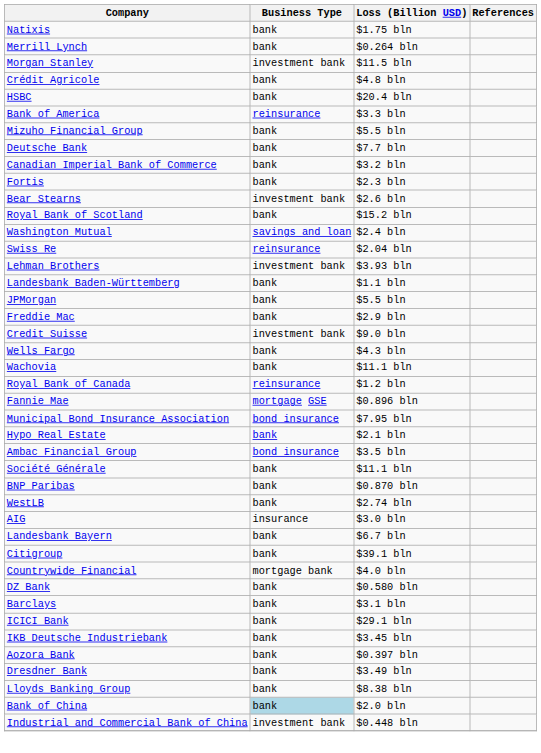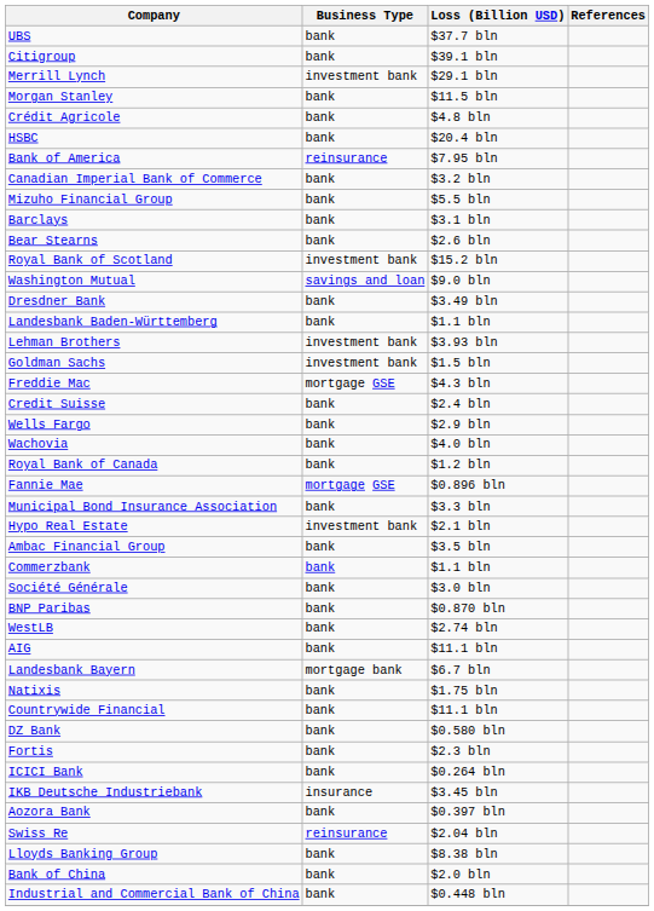+ row: UBS | bank | $37.7 bln
rows swapped: Citigroup <-> Natixis
Merrill Lynch | Business Type: bank -> investment bank
Merrill Lynch | Loss (Billion USD): $0.264 bln -> $29.1 bln
Morgan Stanley | Business Type: investment bank -> bank
Bank of America | Loss (Billion USD): $3.3 bln -> $7.95 bln
rows swapped: Canadian Imperial Bank of Commerce <-> Mizuho Financial Group
- row: Deutsche Bank | bank | $7.7 bln
rows swapped: Barclays <-> Fortis
Bear Stearns | Business Type: investment bank -> bank
Royal Bank of Scotland | Business Type: bank -> investment bank
Washington Mutual | Loss (Billion USD): $2.4 bln -> $9.0 bln
rows swapped: Swiss Re <-> Dresdner Bank
rows swapped: Lehman Brothers <-> Landesbank Baden-Württemberg
- row: JPMorgan | bank | $5.5 bln
+ row: Goldman Sachs | investment bank | $1.5 bln
Freddie Mac | Business Type: bank -> mortgage GSE
Freddie Mac | Loss (Billion USD): $2.9 bln -> $4.3 bln
Credit Suisse | Business Type: investment bank -> bank
Credit Suisse | Loss (Billion USD): $9.0 bln -> $2.4 bln
Wells Fargo | Loss (Billion USD): $4.3 bln -> $2.9 bln
Wachovia | Loss (Billion USD): $11.1 bln -> $4.0 bln
Royal Bank of Canada | Business Type: reinsurance -> bank
Municipal Bond Insurance Association | Business Type: bond insurance -> bank
Municipal Bond Insurance Association | Loss (Billion USD): $7.95 bln -> $3.3 bln
Hypo Real Estate | Business Type: bank -> investment bank
Ambac Financial Group | Business Type: bond insurance -> bank
+ row: Commerzbank | bank | $1.1 bln
Société Générale | Loss (Billion USD): $11.1 bln -> $3.0 bln
AIG | Business Type: insurance -> bank
AIG | Loss (Billion USD): $3.0 bln -> $11.1 bln
Landesbank Bayern | Business Type: bank -> mortgage bank
Countrywide Financial | Business Type: mortgage bank -> bank
Countrywide Financial | Loss (Billion USD): $4.0 bln -> $11.1 bln
ICICI Bank | Loss (Billion USD): $29.1 bln -> $0.264 bln
IKB Deutsche Industriebank | Business Type: bank -> insurance
Bank of China | Business Type: lightblue background -> no background
Industrial and Commercial Bank of China | Business Type: investment bank -> bank
